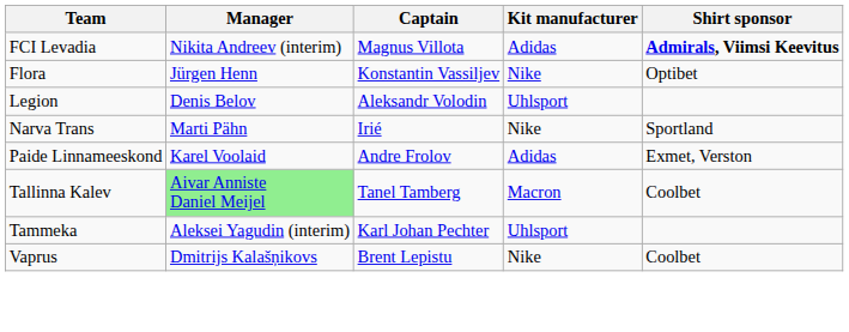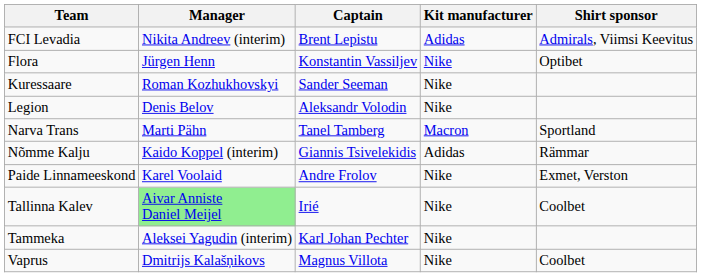FCI Levadia | Captain: Magnus Villota -> Brent Lepistu
FCI Levadia | Shirt sponsor: bold -> normal
+ row: Kuressaare | Roman Kozhukhovskyi | Sander Seeman | Nike
Legion | Kit manufacturer: Uhlsport -> Nike
Narva Trans | Captain: Irié -> Tanel Tamberg
Narva Trans | Kit manufacturer: Nike -> Macron
+ row: Nõmme Kalju | Kaido Koppel (interim) | Giannis Tsivelekidis | Adidas | Rämmar
Paide Linnameeskond | Kit manufacturer: Adidas -> Nike
Tallinna Kalev | Captain: Tanel Tamberg -> Irié
Tallinna Kalev | Kit manufacturer: Macron -> Nike
Tammeka | Kit manufacturer: Uhlsport -> Nike
Vaprus | Captain: Brent Lepistu -> Magnus Villota
